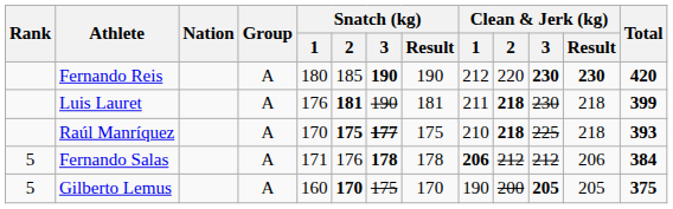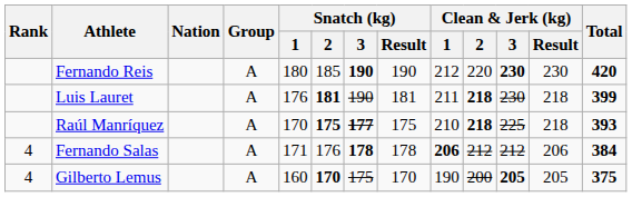Fernando Reis | Clean & Jerk (kg) / Result: bold -> normal
Fernando Salas | Rank: 5 -> 4
Gilberto Lemus | Rank: 5 -> 4
